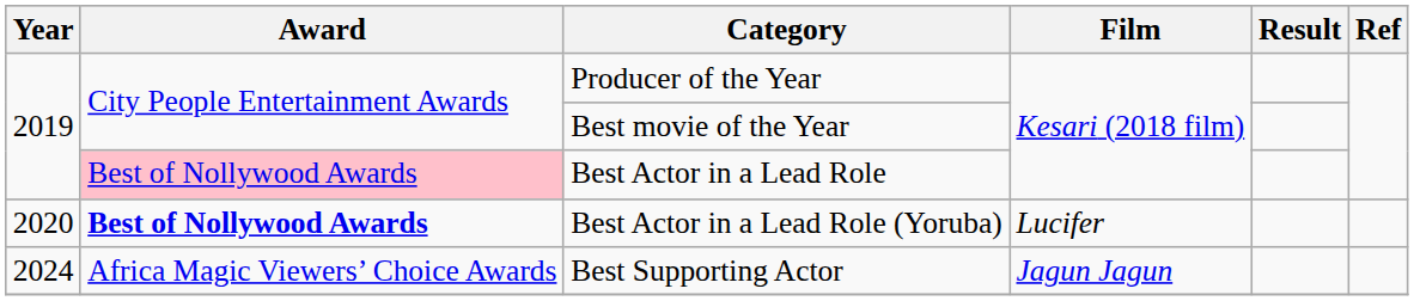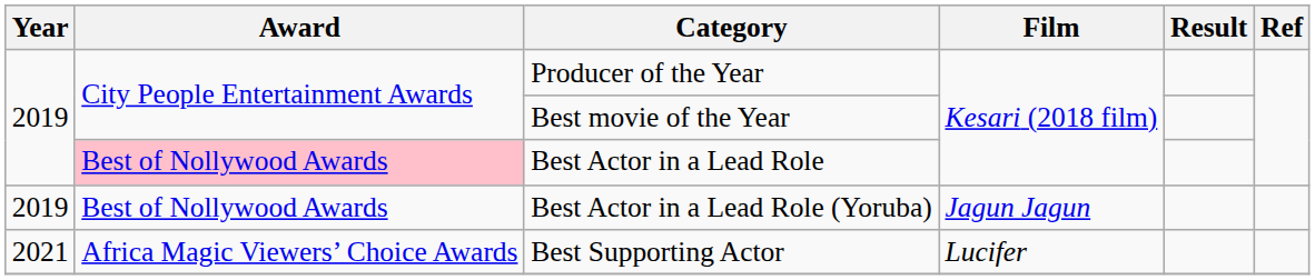Best Actor in a Lead Role (Yoruba) | Year: 2020 -> 2019
Best Actor in a Lead Role (Yoruba) | Award: bold -> normal
Best Actor in a Lead Role (Yoruba) | Film: Lucifer -> Jagun Jagun
Best Supporting Actor | Year: 2024 -> 2021
Best Supporting Actor | Film: Jagun Jagun -> Lucifer
